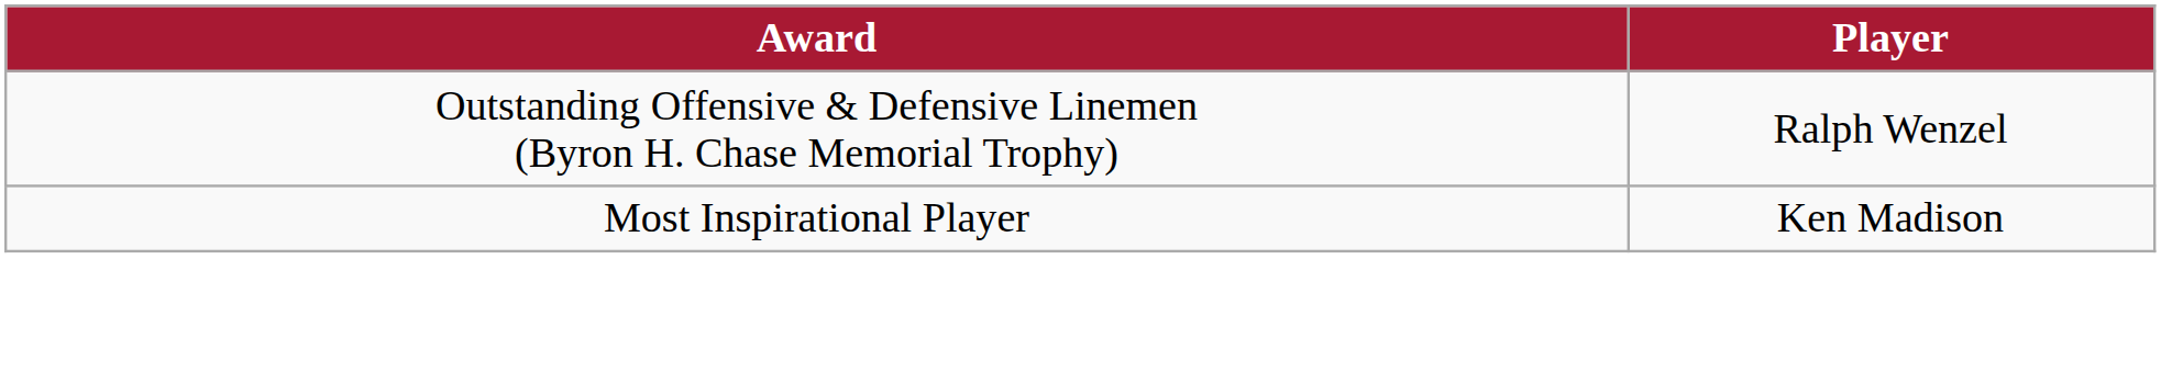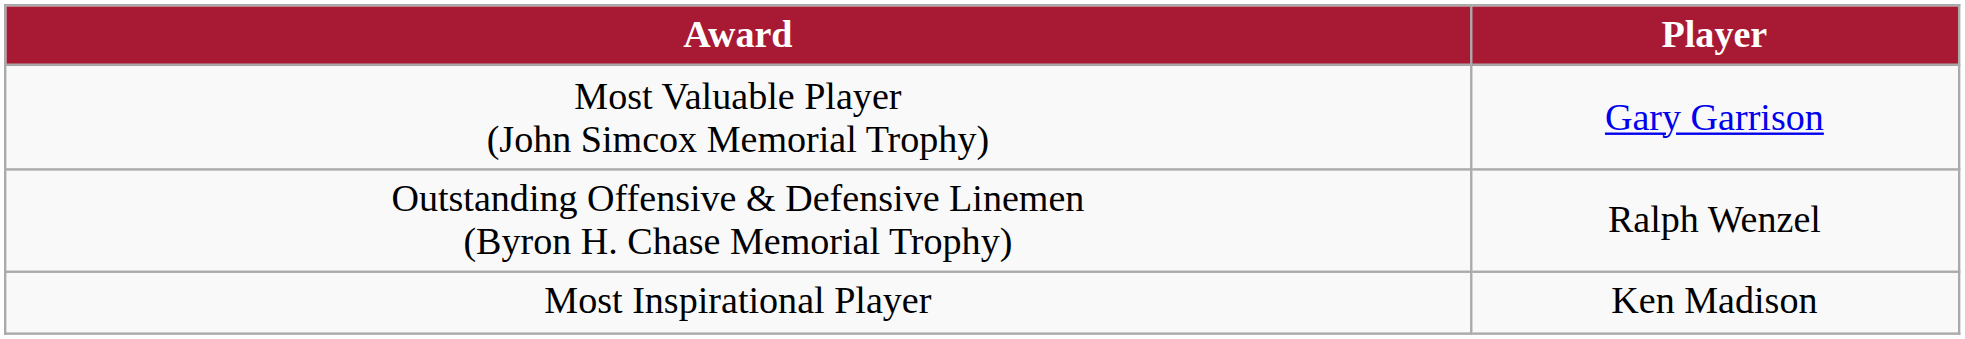+ row: Most Valuable Player (John Simcox Memorial Trophy) | Gary Garrison
